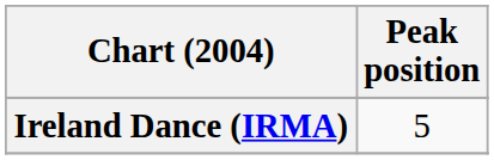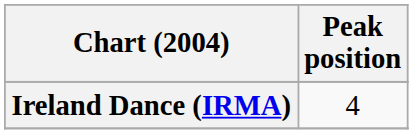Ireland Dance (IRMA) | Peak position: 5 -> 4
